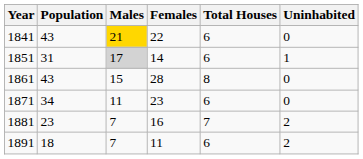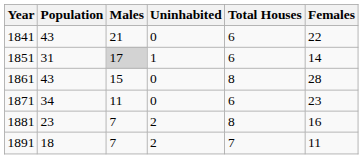columns swapped: Females <-> Uninhabited
1841 | Males: gold background -> no background
1881 | Total Houses: 7 -> 8
1891 | Total Houses: 6 -> 7
